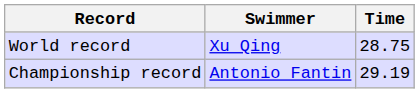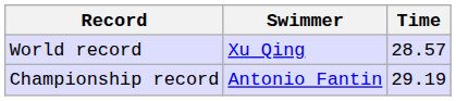World record | Time: 28.75 -> 28.57
